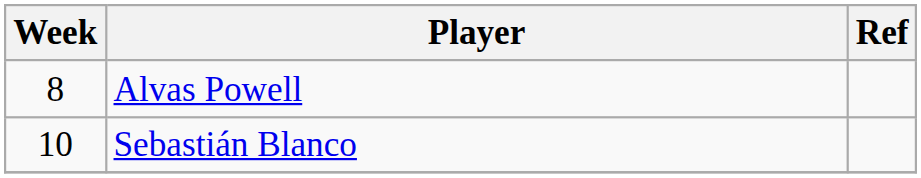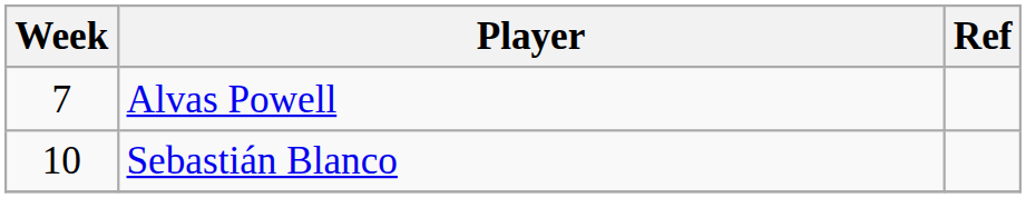Alvas Powell | Week: 8 -> 7
